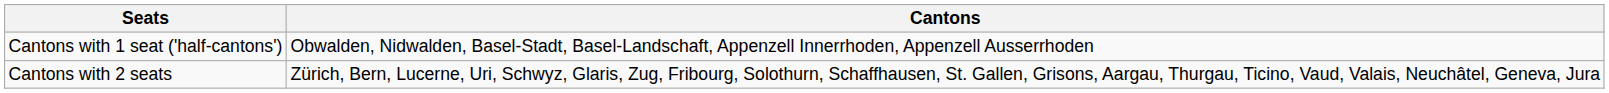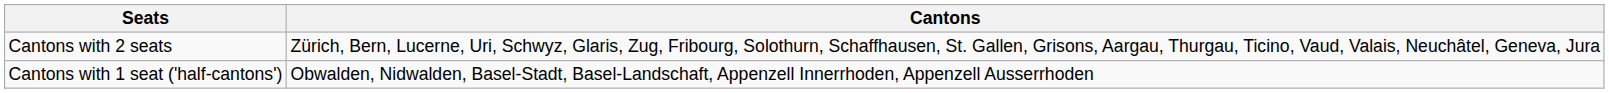rows swapped: Cantons with 2 seats <-> Cantons with 1 seat ('half-cantons')
